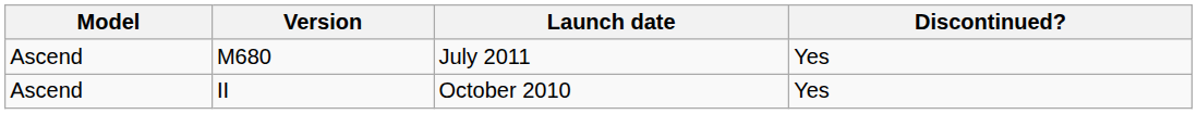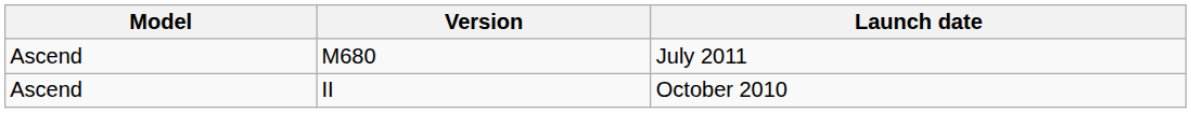- column: Discontinued? | Yes | Yes
